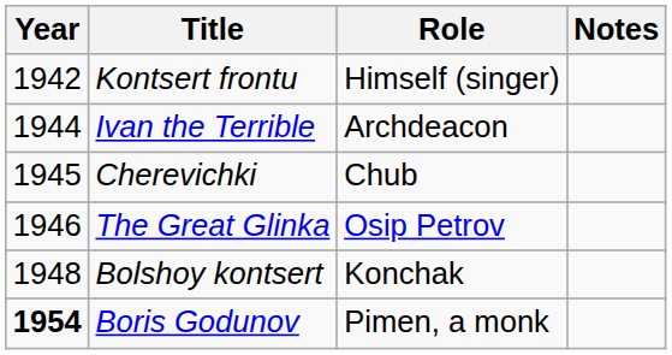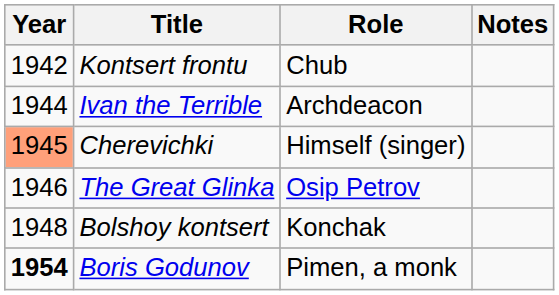Kontsert frontu | Role: Himself (singer) -> Chub
Cherevichki | Year: no background -> lightsalmon background
Cherevichki | Role: Chub -> Himself (singer)
